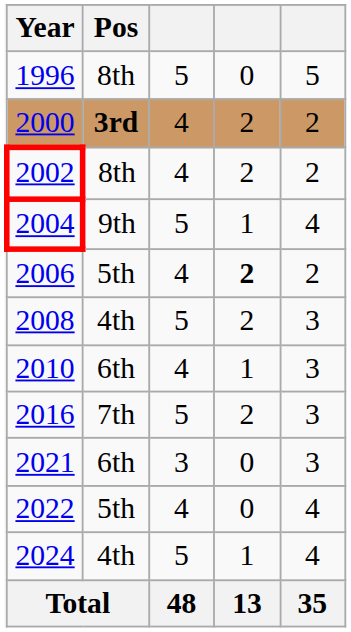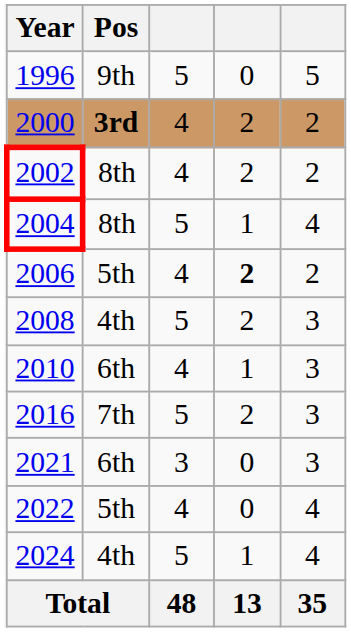1996 | Pos: 8th -> 9th
2004 | Pos: 9th -> 8th
